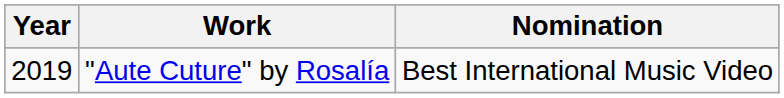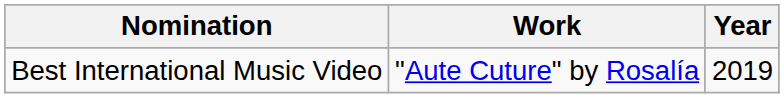columns swapped: Year <-> Nomination
